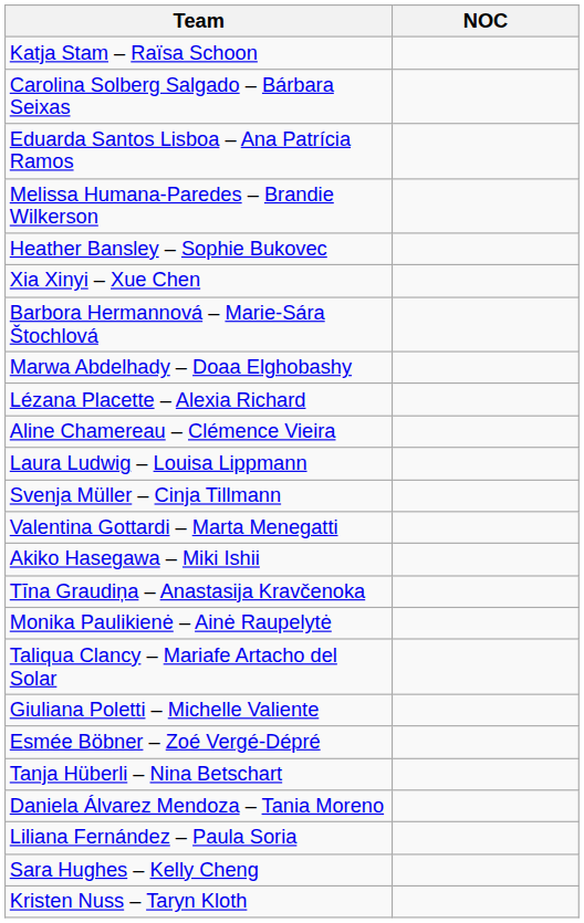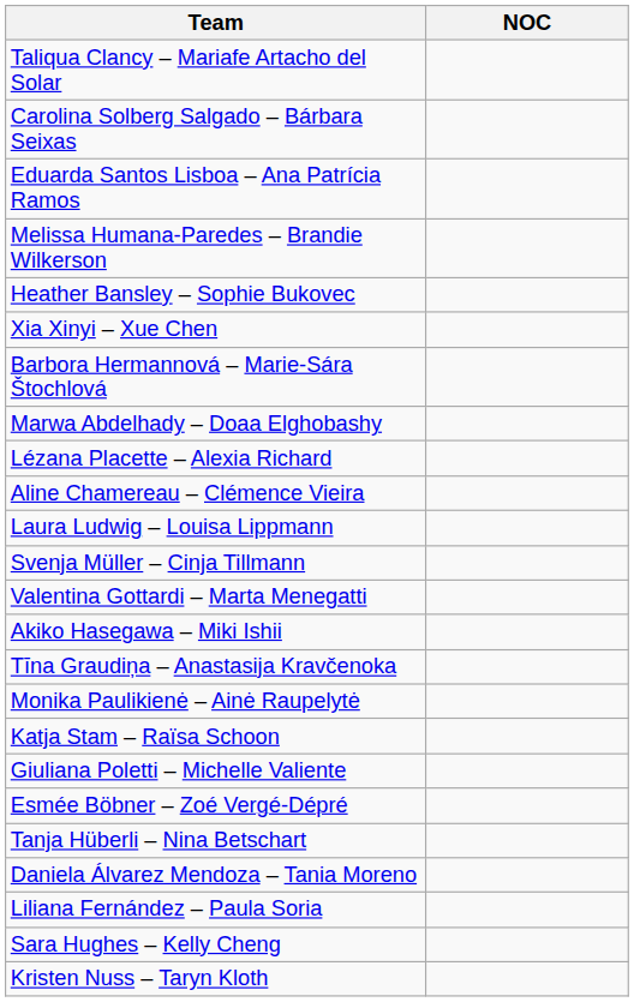rows swapped: Taliqua Clancy – Mariafe Artacho del Solar <-> Katja Stam – Raïsa Schoon
